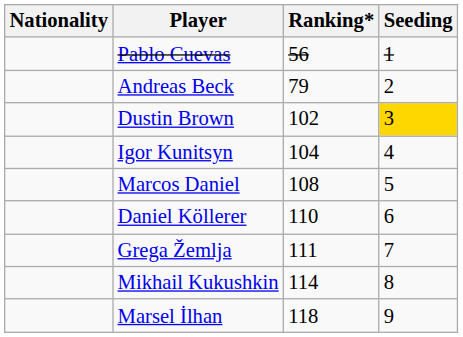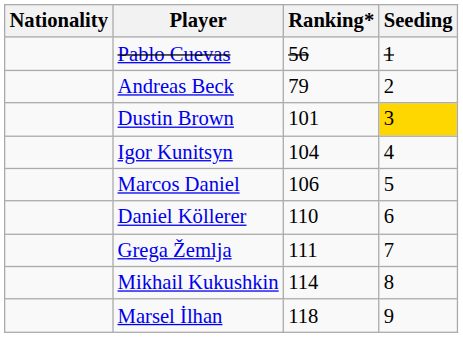Dustin Brown | Ranking*: 102 -> 101
Marcos Daniel | Ranking*: 108 -> 106
